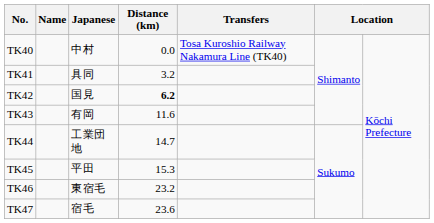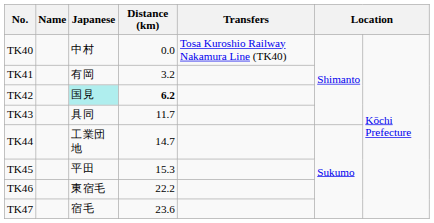TK41 | Japanese: 具同 -> 有岡
TK42 | Japanese: no background -> paleturquoise background
TK43 | Japanese: 有岡 -> 具同
TK43 | Distance (km): 11.6 -> 11.7
TK46 | Distance (km): 23.2 -> 22.2
